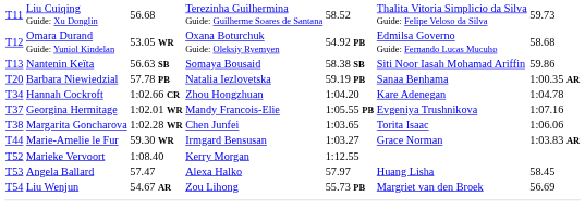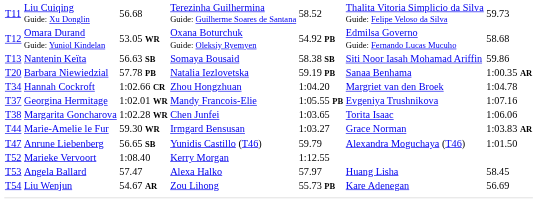Hannah Cockroft | column 6: Kare Adenegan -> Margriet van den Broek
+ row: T47 | Anrune Liebenberg | 56.65 SB | Yunidis Castillo (T46) | 59.79 | Alexandra Moguchaya (T46) | 1:01.50
Liu Wenjun | column 6: Margriet van den Broek -> Kare Adenegan
